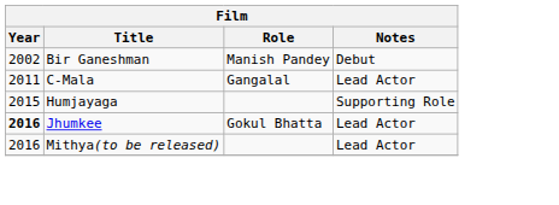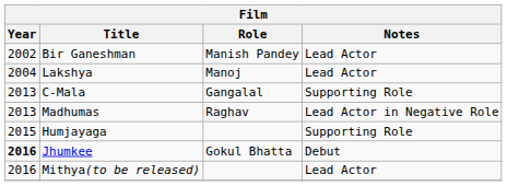Bir Ganeshman | Notes: Debut -> Lead Actor
+ row: 2004 | Lakshya | Manoj | Lead Actor
C-Mala | Year: 2011 -> 2013
C-Mala | Notes: Lead Actor -> Supporting Role
+ row: 2013 | Madhumas | Raghav | Lead Actor in Negative Role
Jhumkee | Notes: Lead Actor -> Debut
